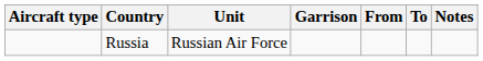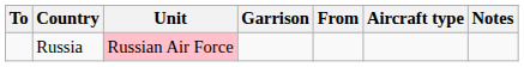columns swapped: Aircraft type <-> To
Russia | Unit: no background -> pink background
